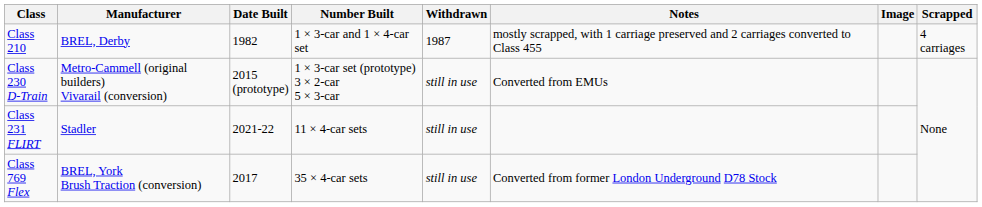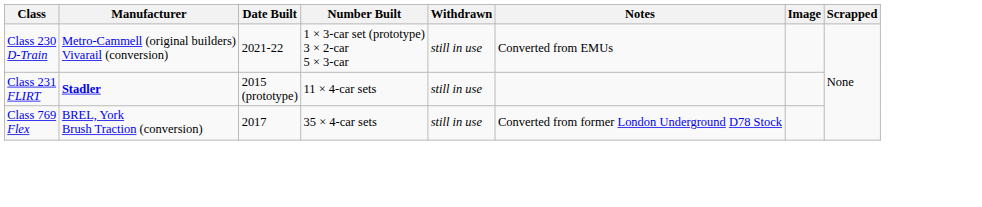- row: Class 210 | BREL, Derby | 1982 | 1 × 3-car and 1 × 4-car set | 1987 | mostly scrapped, with 1 carriage preserved and 2 carriages converted to Class 455 | 4 carriages
Class 230 D-Train | Date Built: 2015 (prototype) -> 2021-22
Class 231 FLIRT | Manufacturer: normal -> bold
Class 231 FLIRT | Date Built: 2021-22 -> 2015 (prototype)
